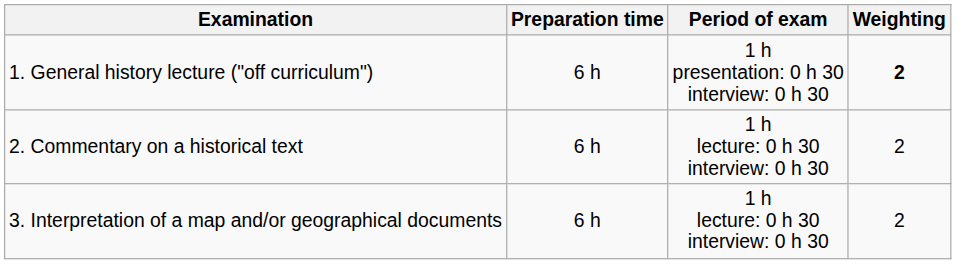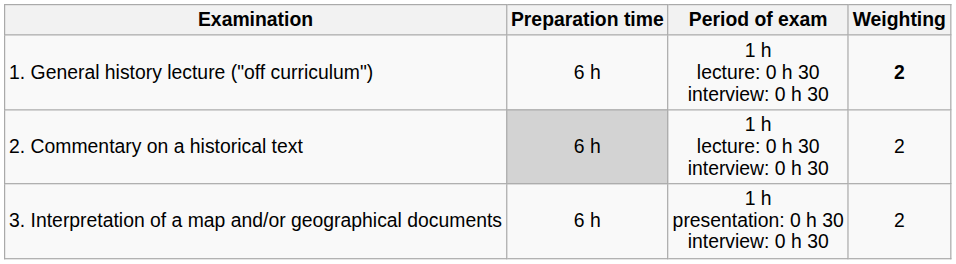1. General history lecture ("off curriculum") | Period of exam: 1 h presentation: 0 h 30 interview: 0 h 30 -> 1 h lecture: 0 h 30 interview: 0 h 30
2. Commentary on a historical text | Preparation time: no background -> lightgrey background
3. Interpretation of a map and/or geographical documents | Period of exam: 1 h lecture: 0 h 30 interview: 0 h 30 -> 1 h presentation: 0 h 30 interview: 0 h 30
